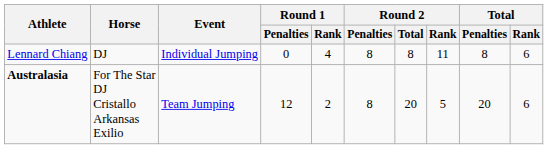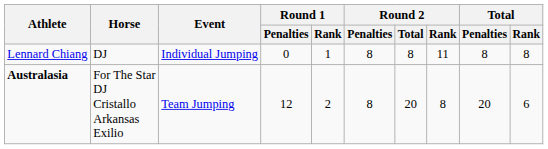Lennard Chiang | Round 1 / Rank: 4 -> 1
Lennard Chiang | Total / Rank: 6 -> 8
Australasia | Round 2 / Rank: 5 -> 8
